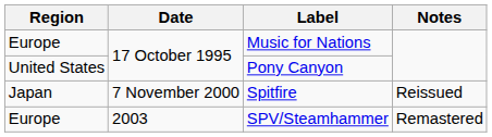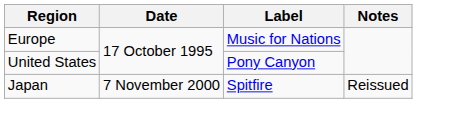- row: Europe | 2003 | SPV/Steamhammer | Remastered
